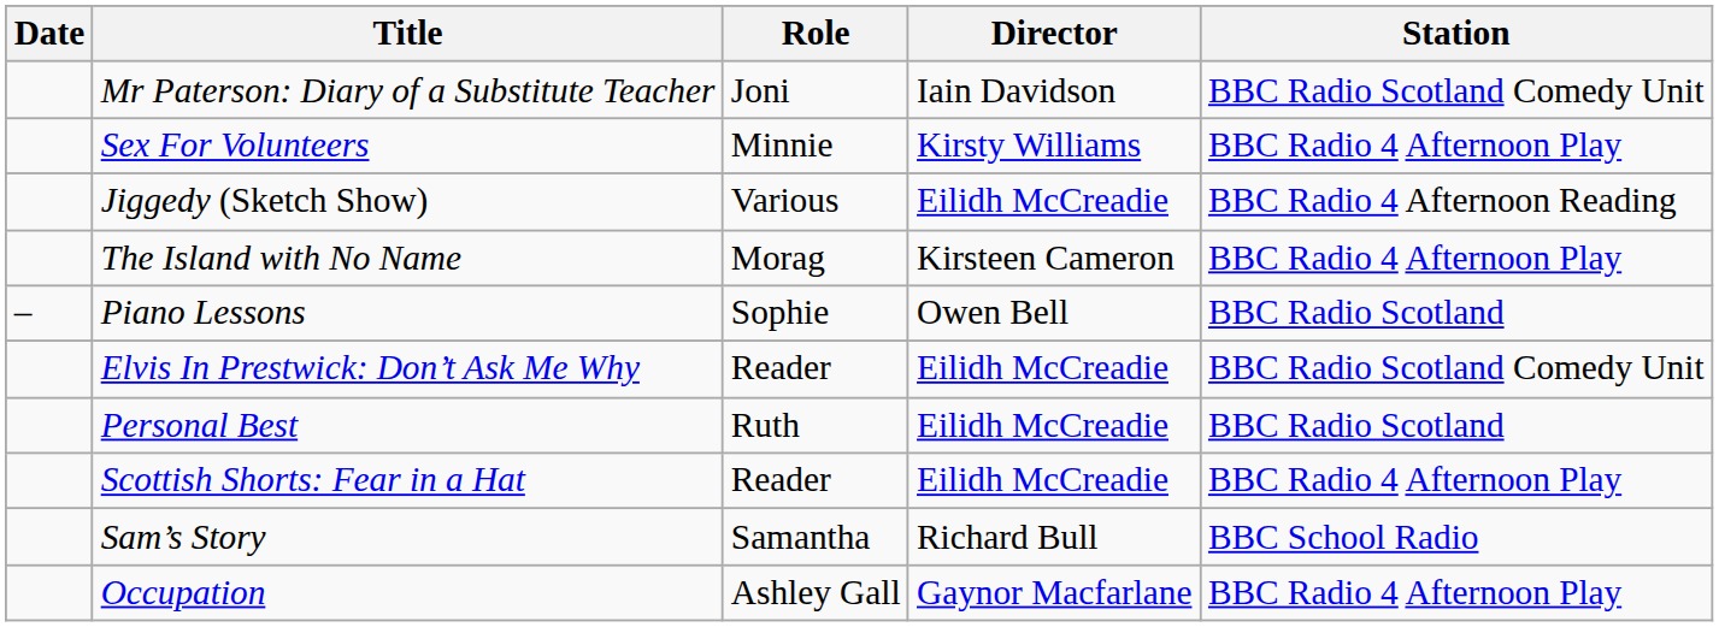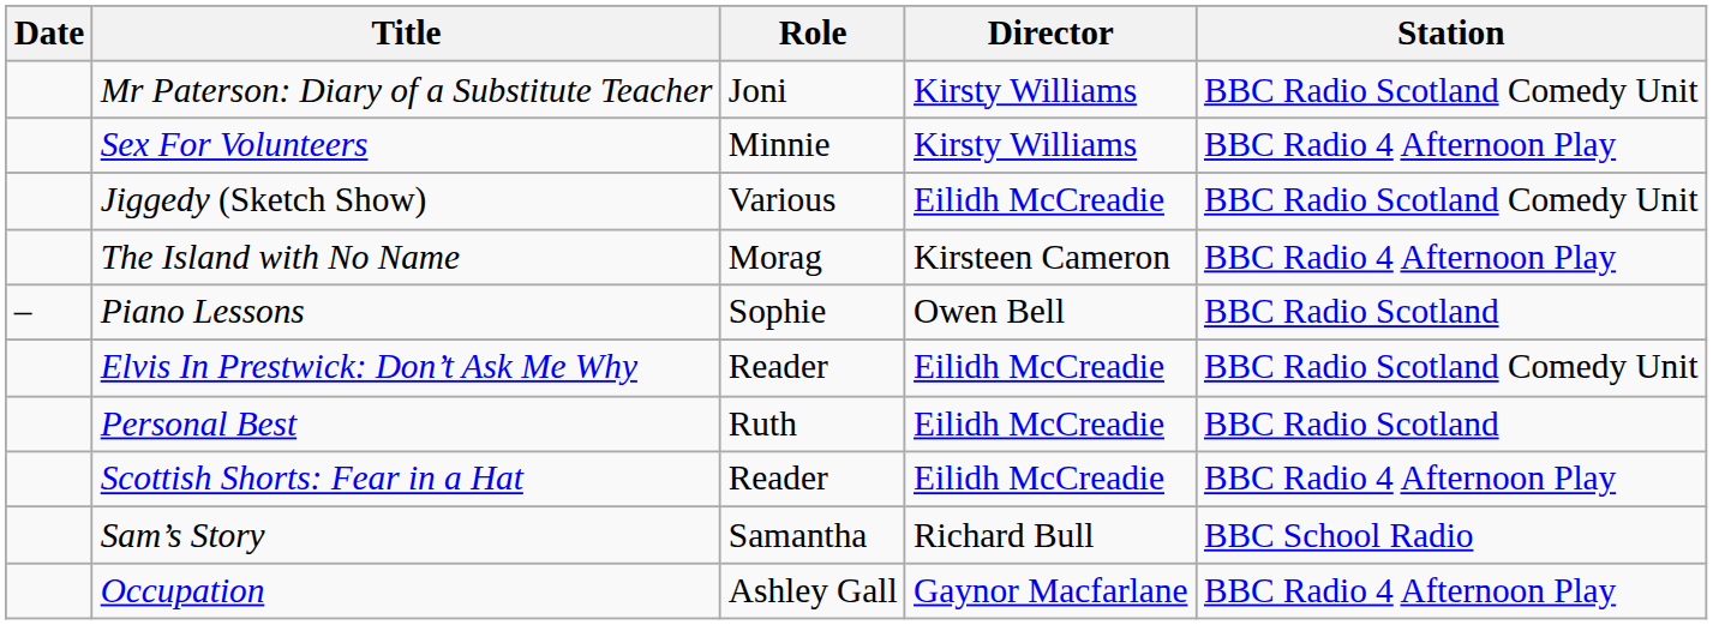Mr Paterson: Diary of a Substitute Teacher | Director: Iain Davidson -> Kirsty Williams
Jiggedy (Sketch Show) | Station: BBC Radio 4 Afternoon Reading -> BBC Radio Scotland Comedy Unit
